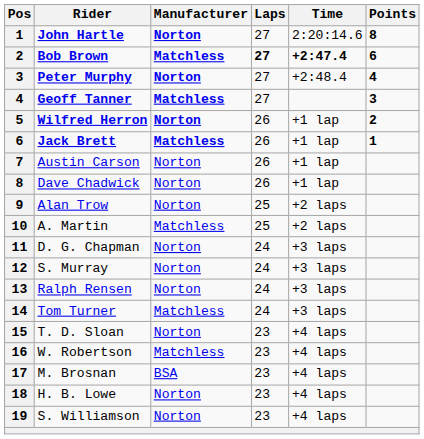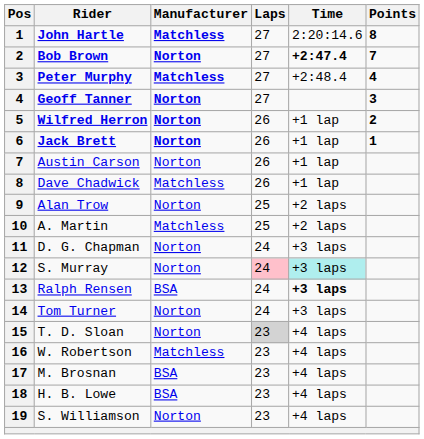John Hartle | Manufacturer: Norton -> Matchless
Bob Brown | Manufacturer: Matchless -> Norton
Bob Brown | Laps: bold -> normal
Bob Brown | Points: 6 -> 7
Peter Murphy | Manufacturer: Norton -> Matchless
Geoff Tanner | Manufacturer: Matchless -> Norton
Jack Brett | Manufacturer: Matchless -> Norton
Dave Chadwick | Manufacturer: Norton -> Matchless
S. Murray | Laps: no background -> pink background
S. Murray | Time: no background -> paleturquoise background
Ralph Rensen | Manufacturer: Norton -> BSA
Ralph Rensen | Time: normal -> bold
Tom Turner | Manufacturer: Matchless -> Norton
T. D. Sloan | Laps: no background -> lightgrey background
H. B. Lowe | Manufacturer: Norton -> BSA
